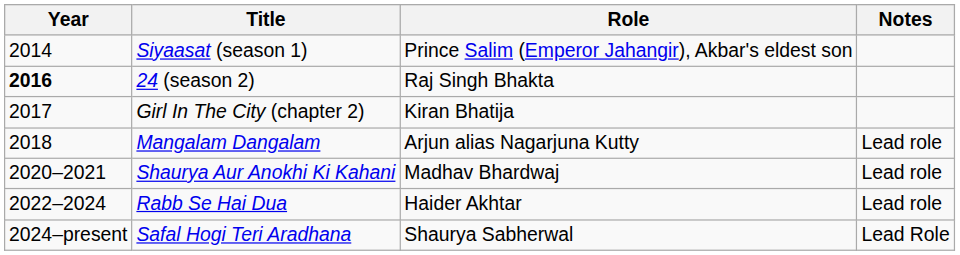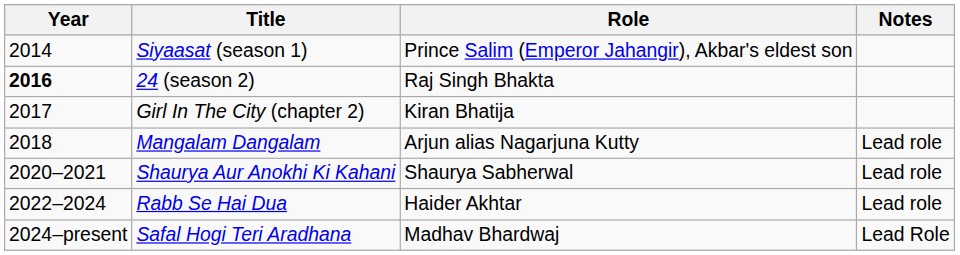Shaurya Aur Anokhi Ki Kahani | Role: Madhav Bhardwaj -> Shaurya Sabherwal
Safal Hogi Teri Aradhana | Role: Shaurya Sabherwal -> Madhav Bhardwaj
